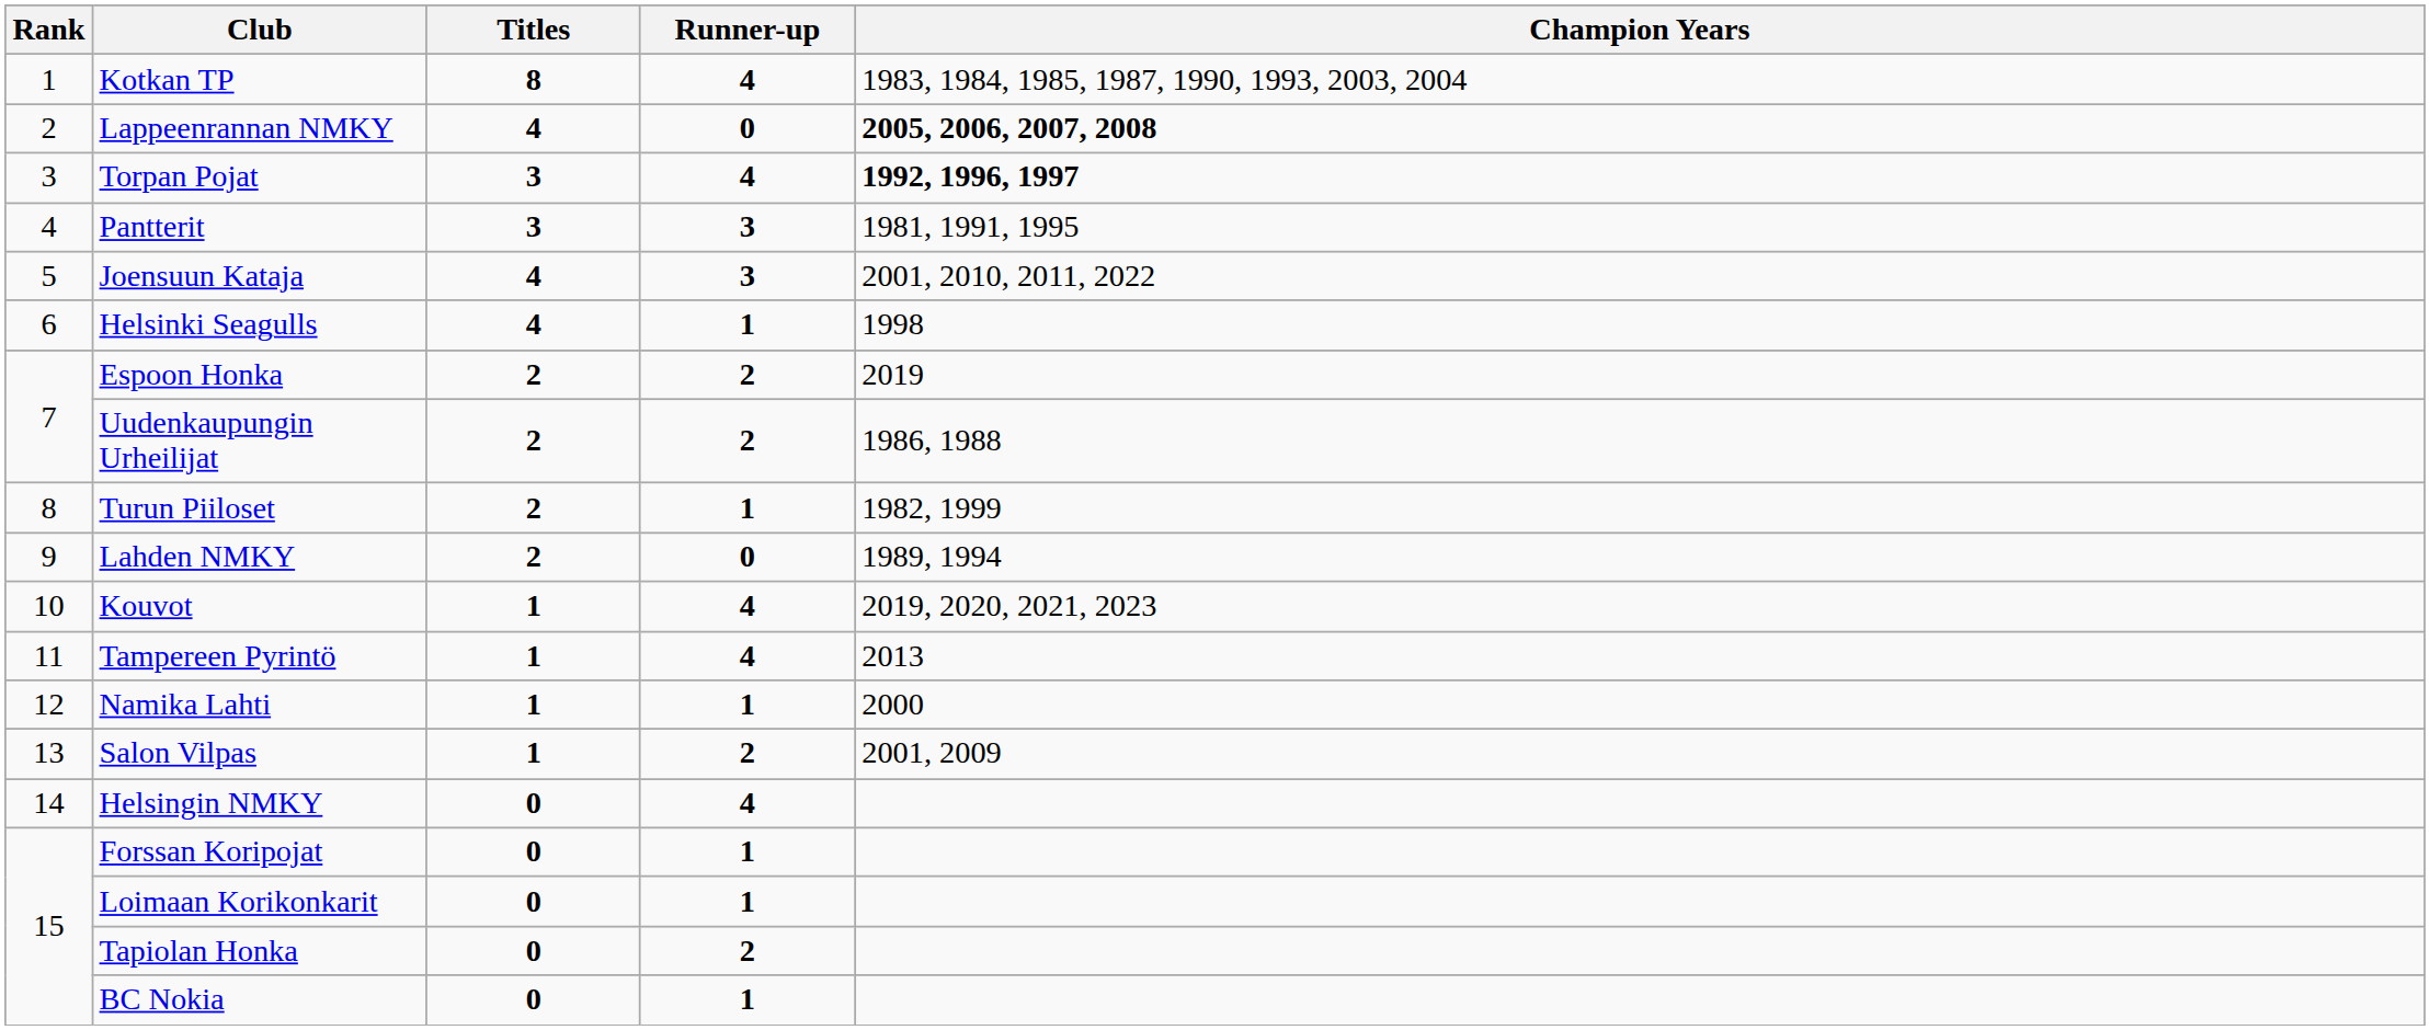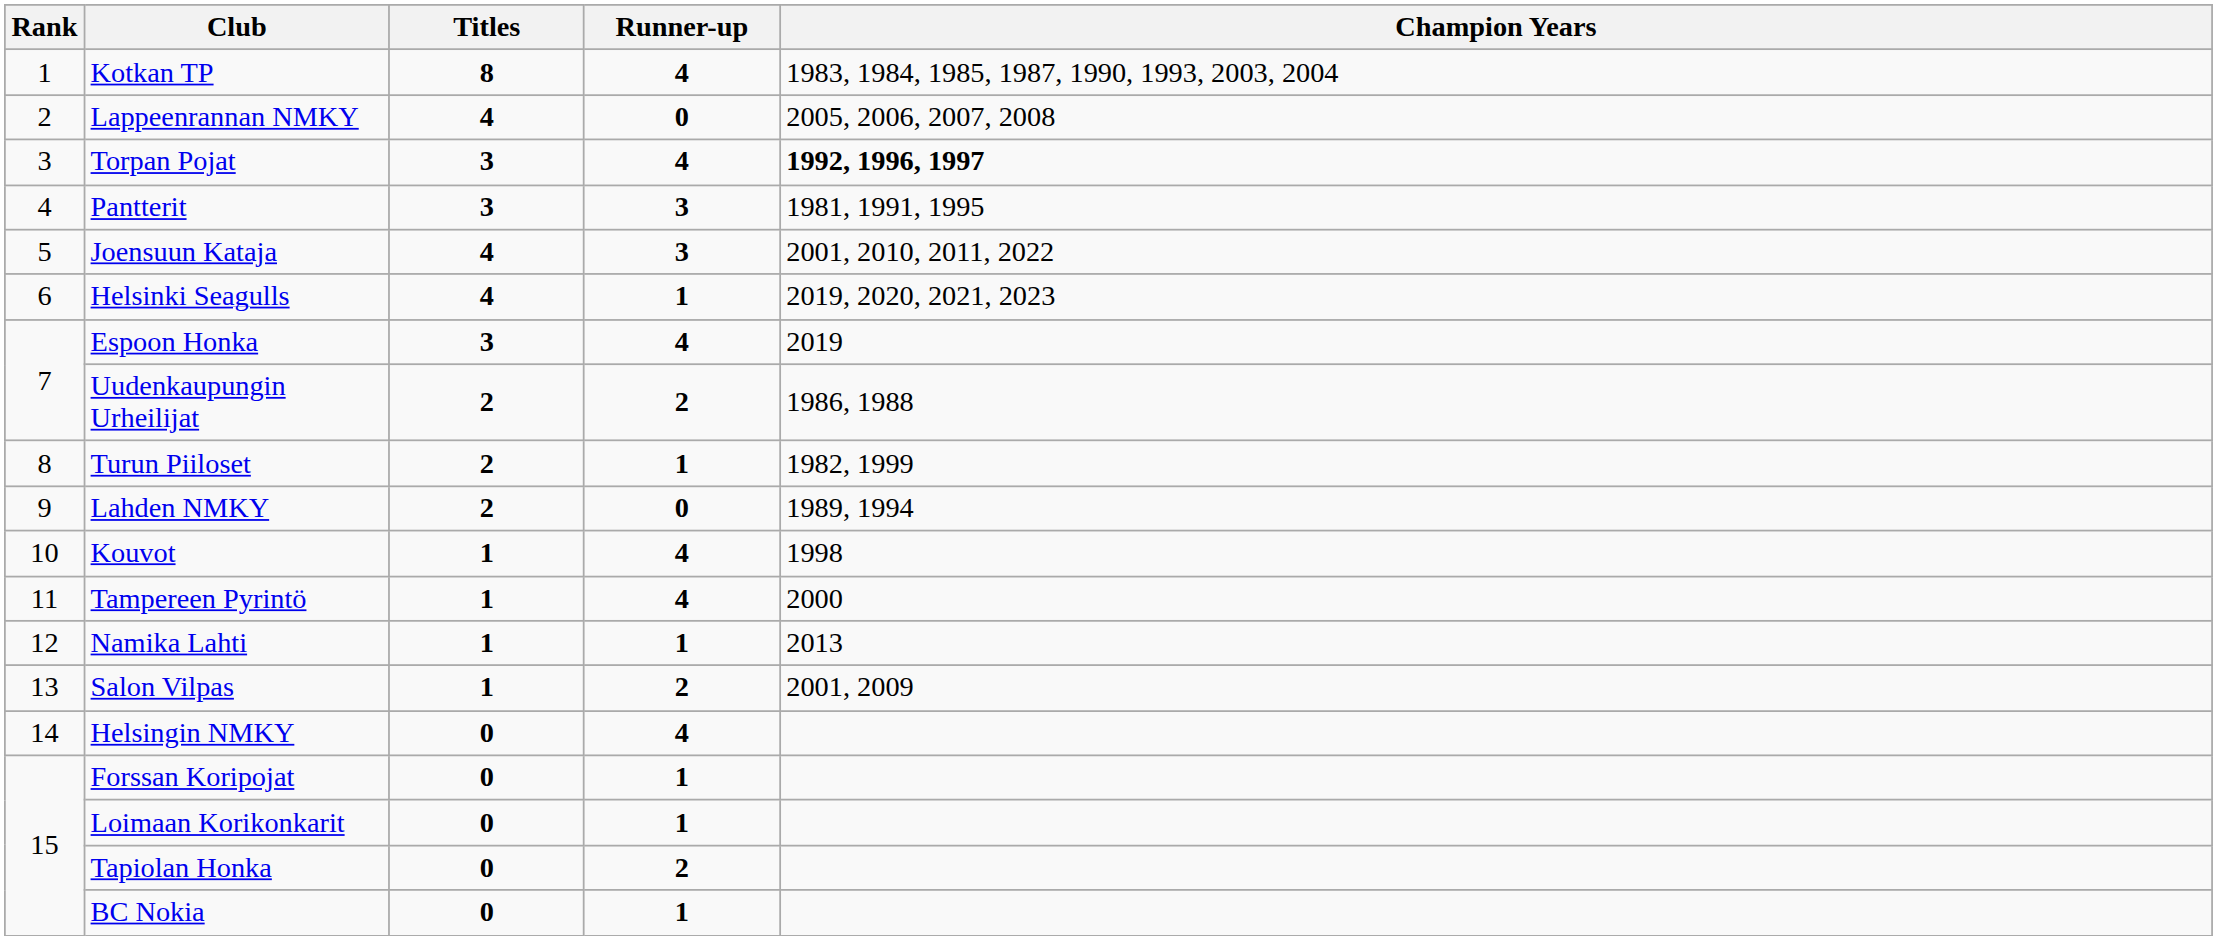Lappeenrannan NMKY | Champion Years: bold -> normal
Helsinki Seagulls | Champion Years: 1998 -> 2019, 2020, 2021, 2023
Espoon Honka | Titles: 2 -> 3
Espoon Honka | Runner-up: 2 -> 4
Kouvot | Champion Years: 2019, 2020, 2021, 2023 -> 1998
Tampereen Pyrintö | Champion Years: 2013 -> 2000
Namika Lahti | Champion Years: 2000 -> 2013
